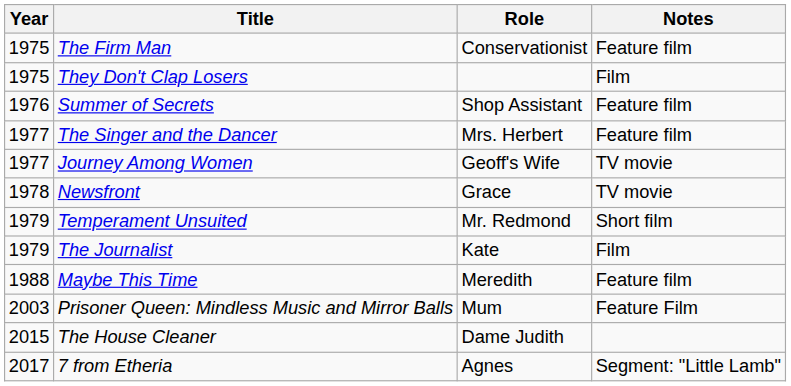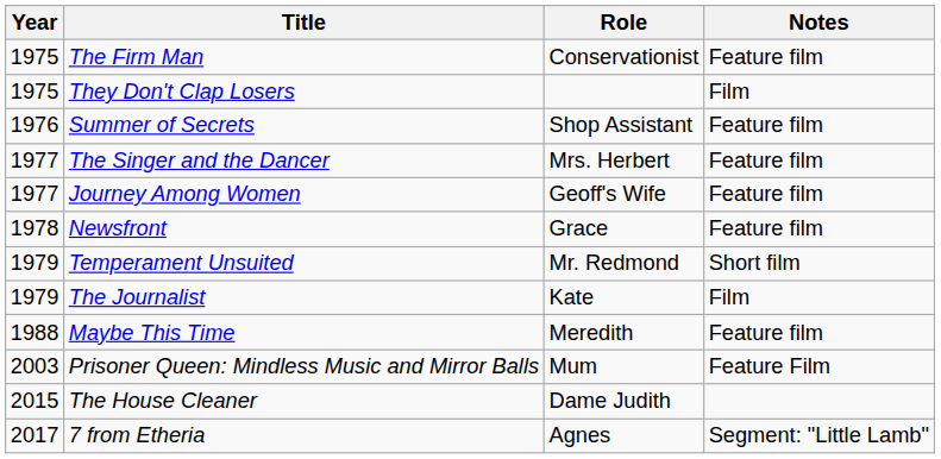Journey Among Women | Notes: TV movie -> Feature film
Newsfront | Notes: TV movie -> Feature film
